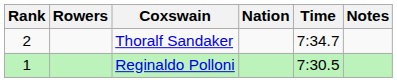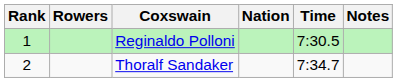rows swapped: Reginaldo Polloni <-> Thoralf Sandaker
